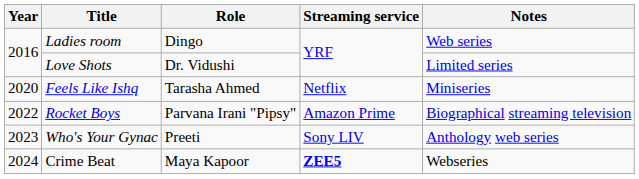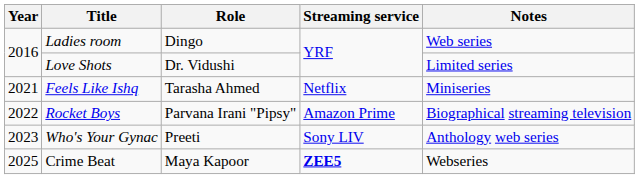Feels Like Ishq | Year: 2020 -> 2021
Crime Beat | Year: 2024 -> 2025
